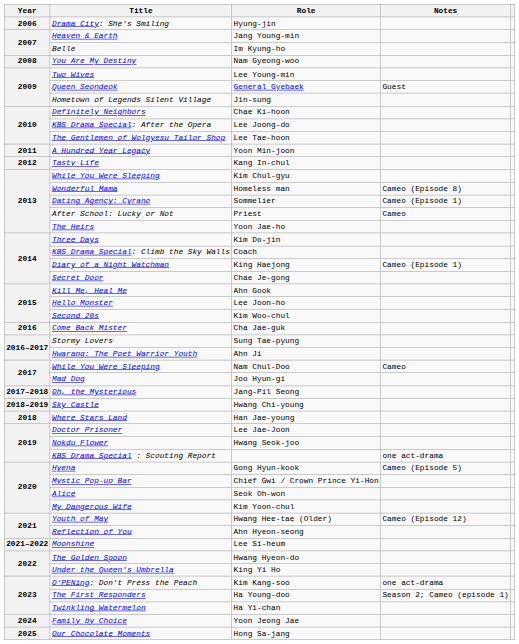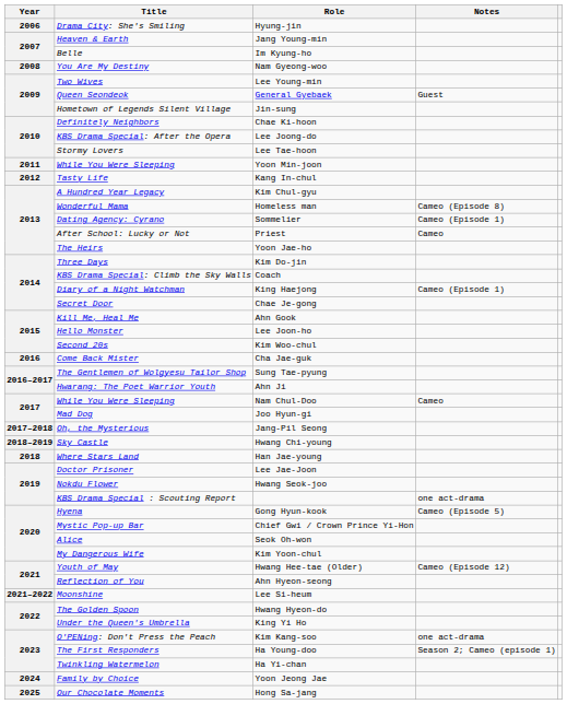Lee Tae-hoon | Title: The Gentlemen of Wolgyesu Tailor Shop -> Stormy Lovers
Yoon Min-joon | Title: A Hundred Year Legacy -> While You Were Sleeping
Kim Chul-gyu | Title: While You Were Sleeping -> A Hundred Year Legacy
Sung Tae-pyung | Title: Stormy Lovers -> The Gentlemen of Wolgyesu Tailor Shop
